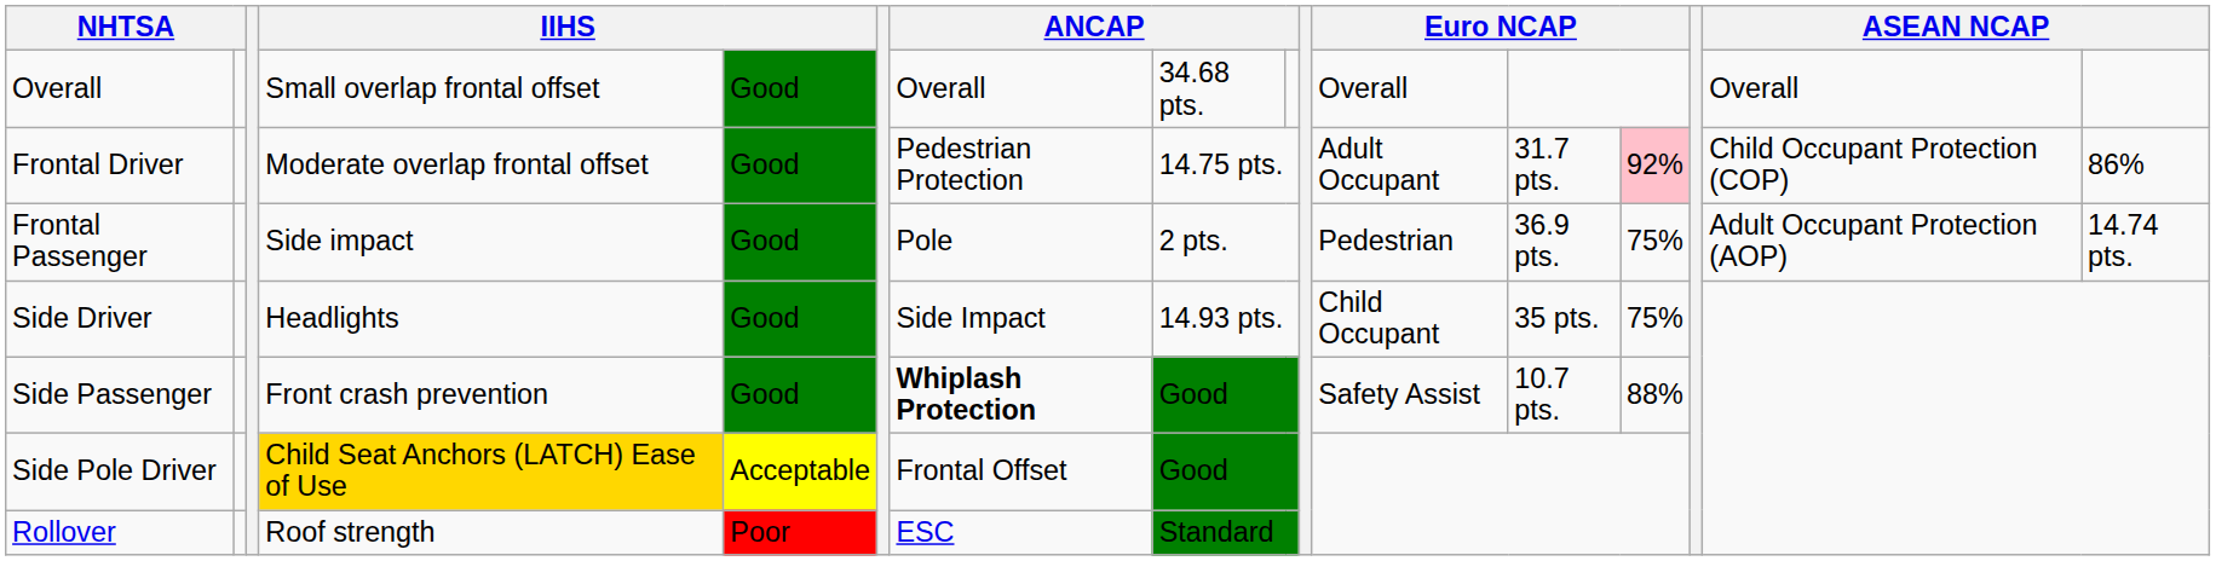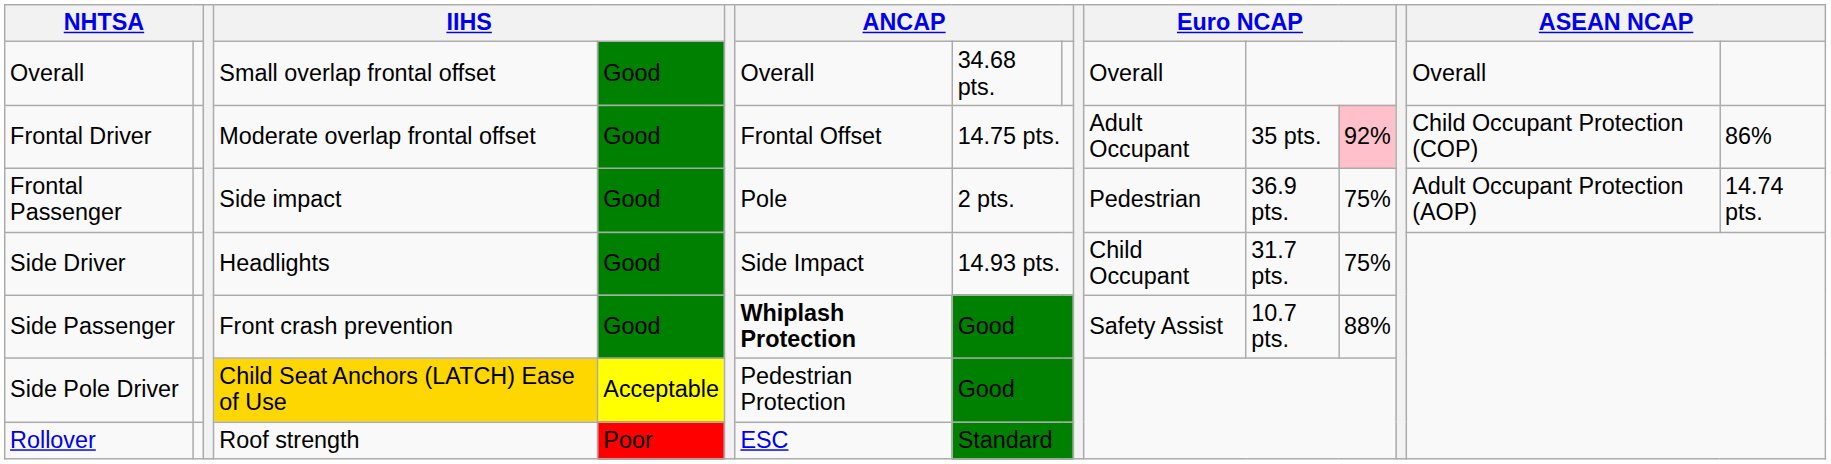Frontal Driver | column 7: Pedestrian Protection -> Frontal Offset
Frontal Driver | column 12: 31.7 pts. -> 35 pts.
Side Driver | column 12: 35 pts. -> 31.7 pts.
Side Pole Driver | column 7: Frontal Offset -> Pedestrian Protection
